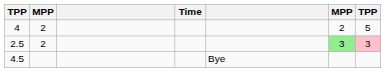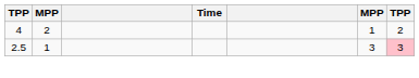4 | column 6: 2 -> 1
4 | column 7: 5 -> 2
2.5 | column 2: 2 -> 1
2.5 | column 6: lightgreen background -> no background
- row: 4.5 | Bye
